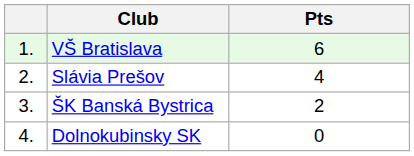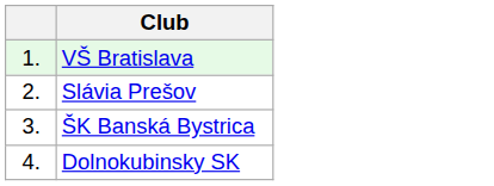- column: Pts | 6 | 4 | 2 | 0
